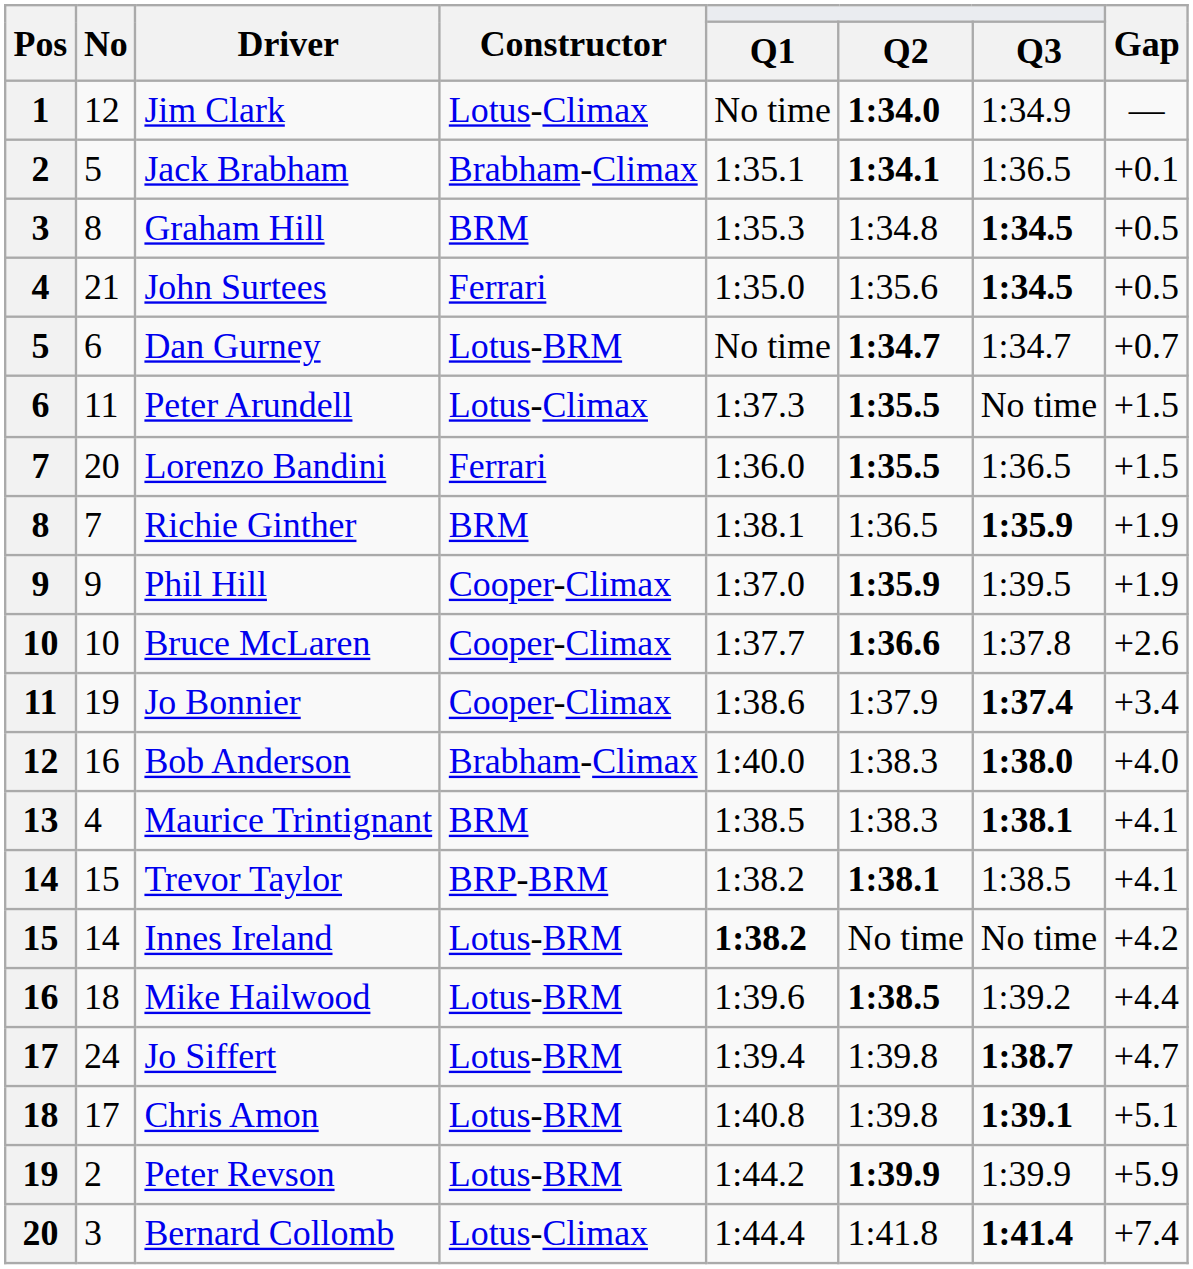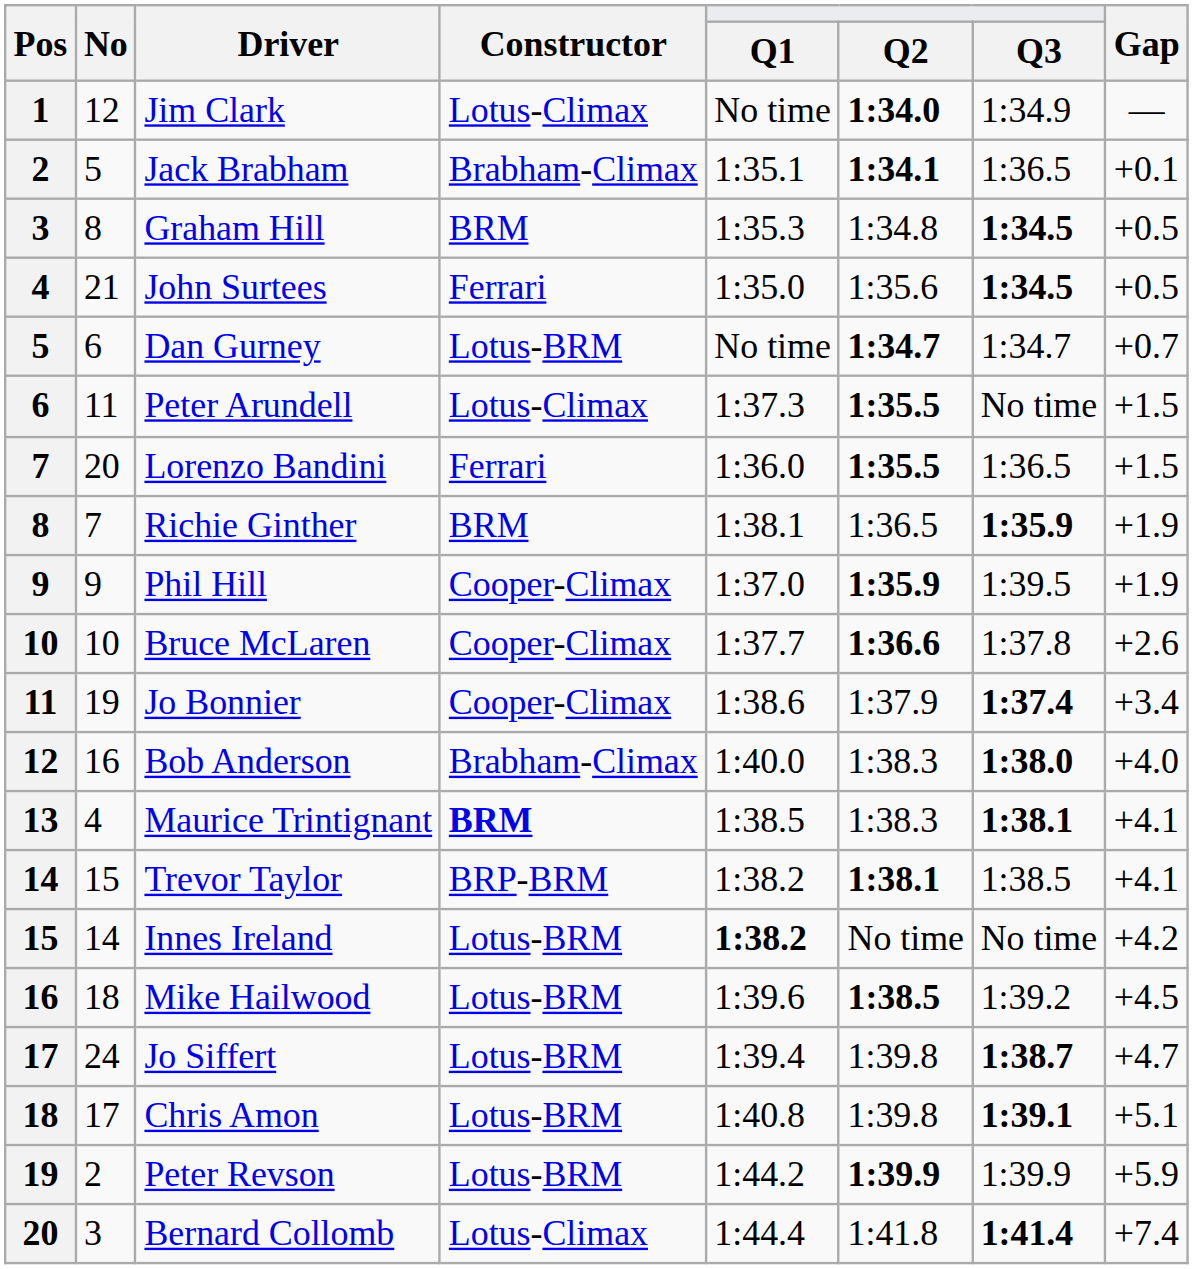Maurice Trintignant | Constructor: normal -> bold
Mike Hailwood | Gap: +4.4 -> +4.5
